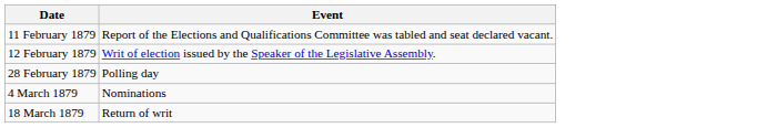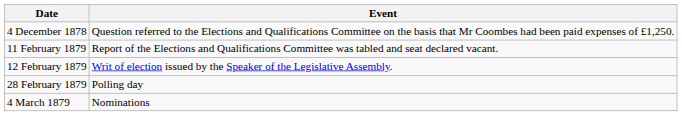+ row: 4 December 1878 | Question referred to the Elections and Qualifications Committee on the basis that Mr Coombes had been paid expenses of £1,250.
- row: 18 March 1879 | Return of writ
